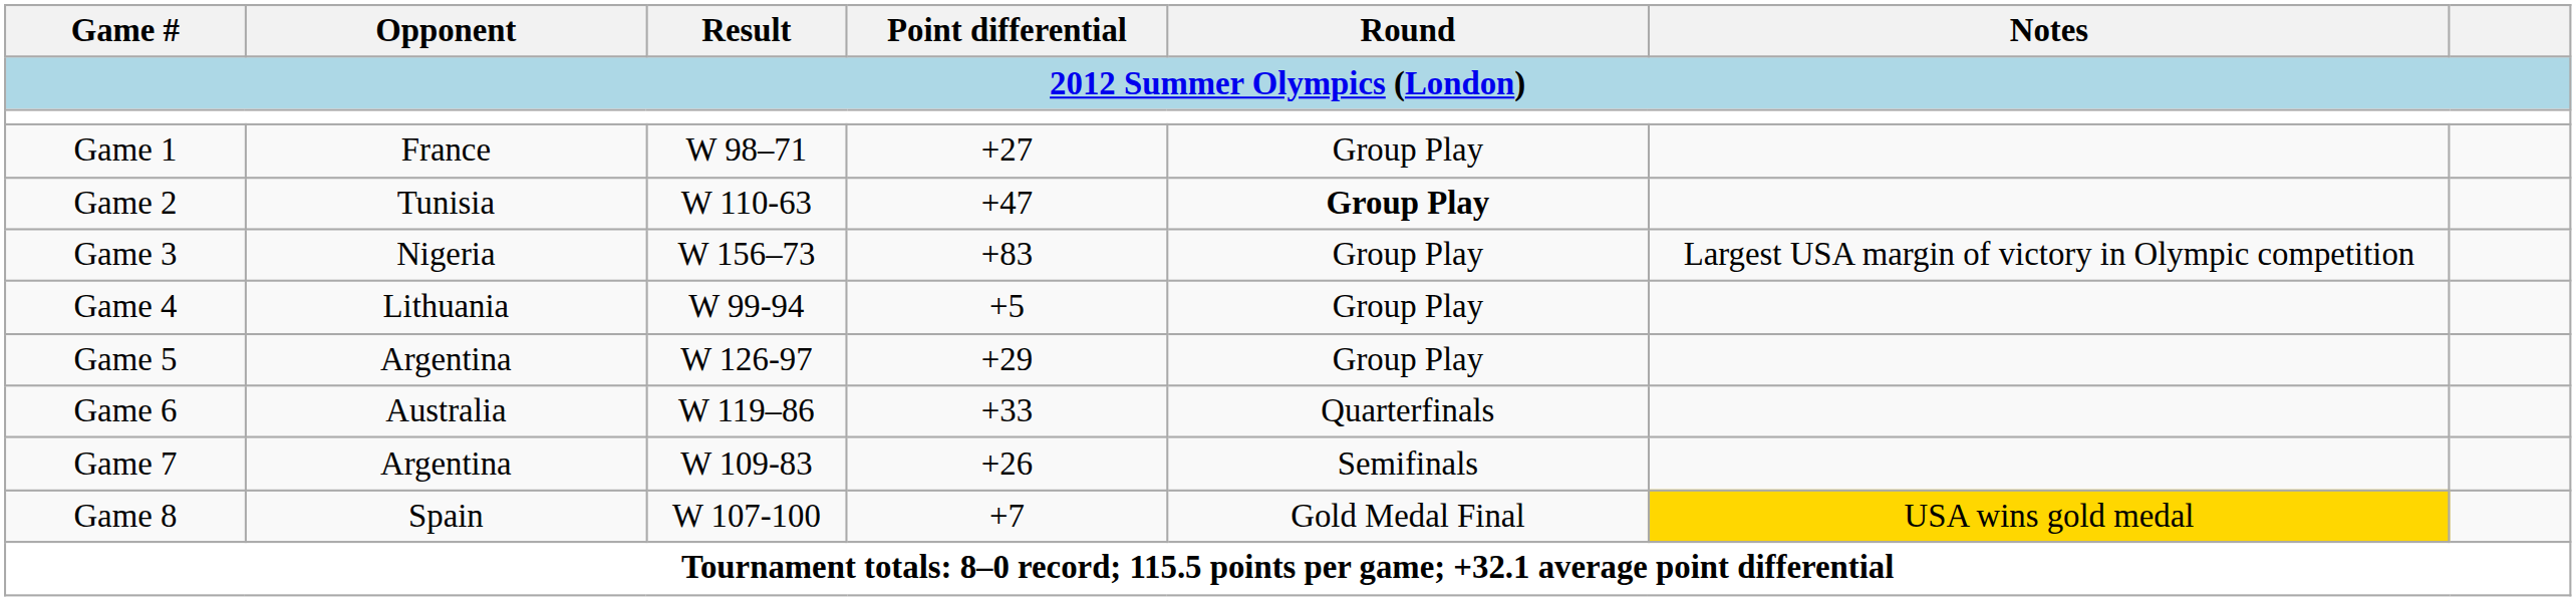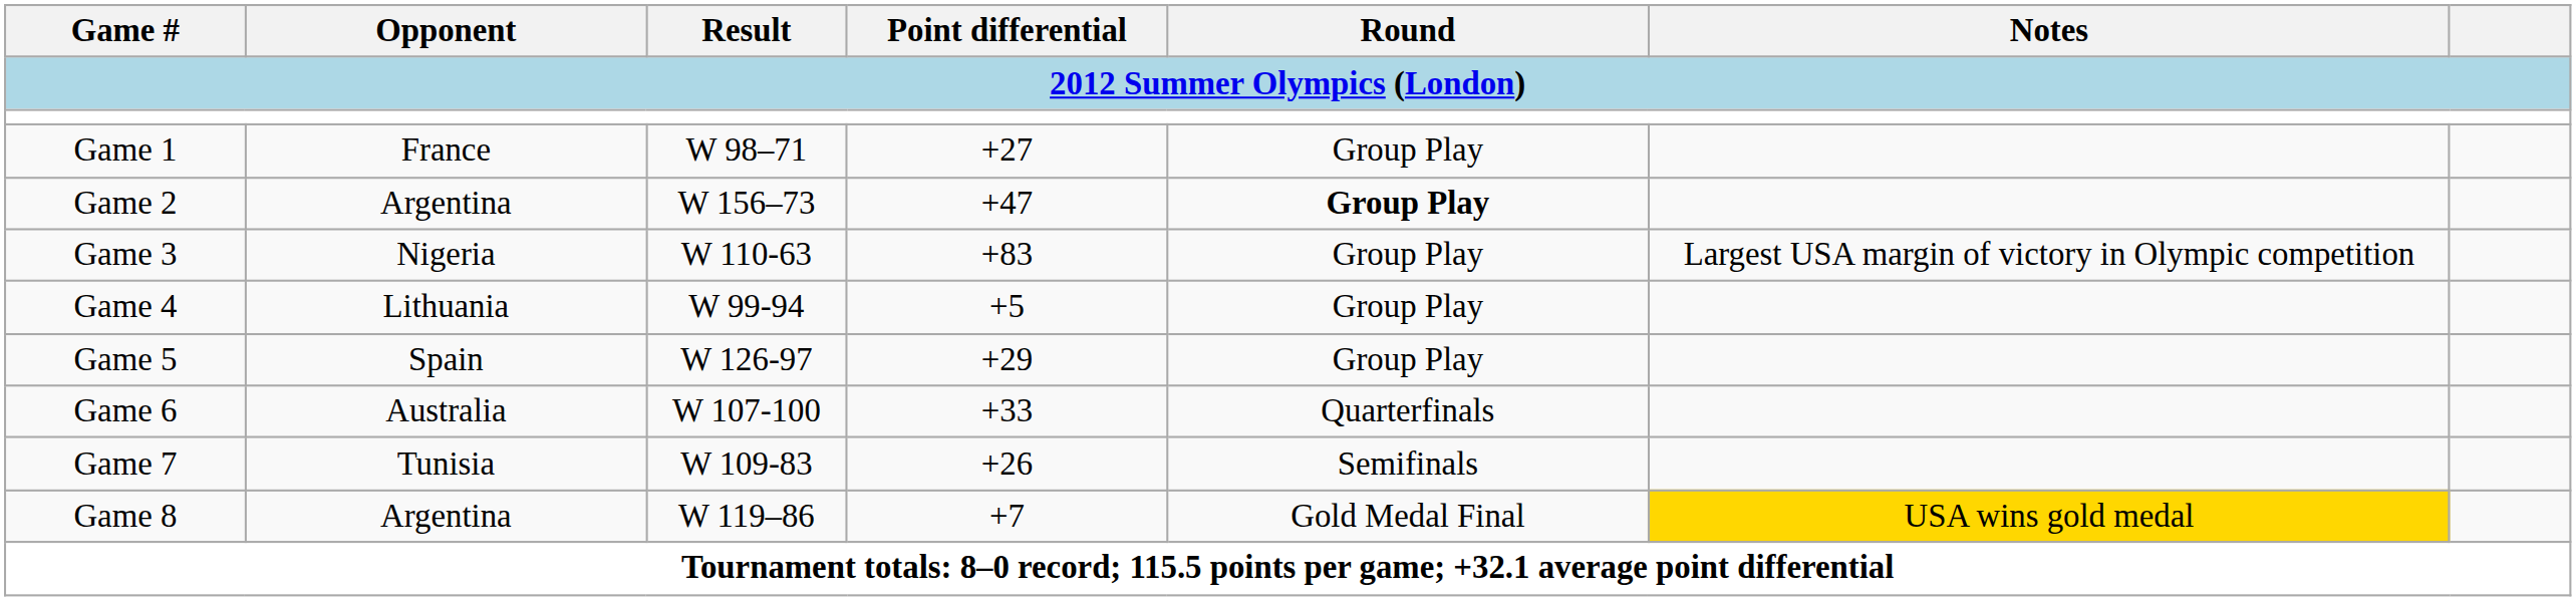Game 2 | Opponent: Tunisia -> Argentina
Game 2 | Result: W 110-63 -> W 156–73
Game 3 | Result: W 156–73 -> W 110-63
Game 5 | Opponent: Argentina -> Spain
Game 6 | Result: W 119–86 -> W 107-100
Game 7 | Opponent: Argentina -> Tunisia
Game 8 | Opponent: Spain -> Argentina
Game 8 | Result: W 107-100 -> W 119–86
